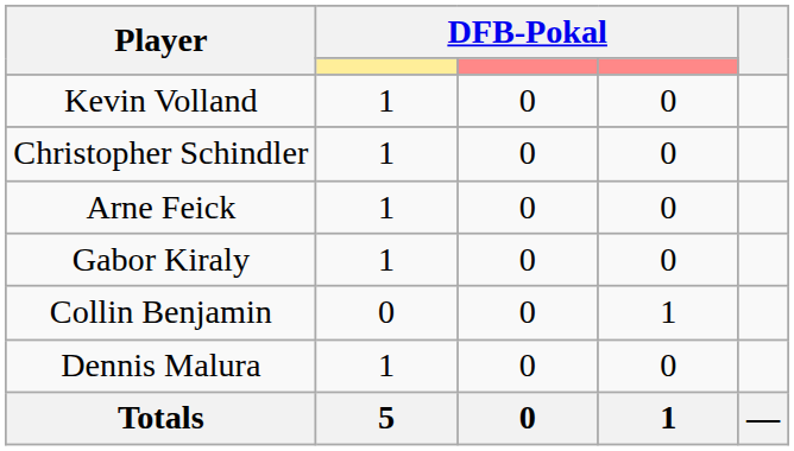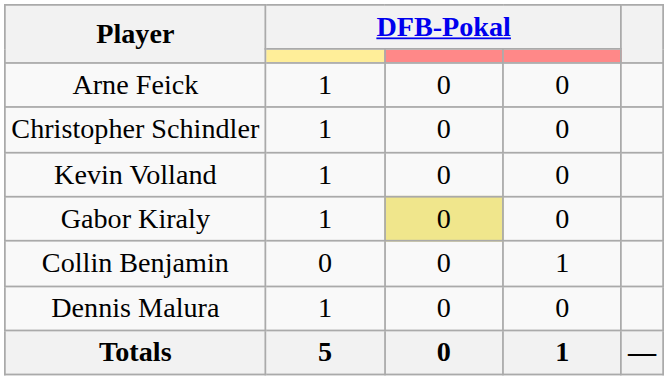rows swapped: Kevin Volland <-> Arne Feick
Gabor Kiraly | column 3: no background -> khaki background
